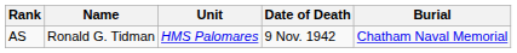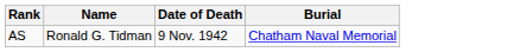- column: Unit | HMS Palomares
